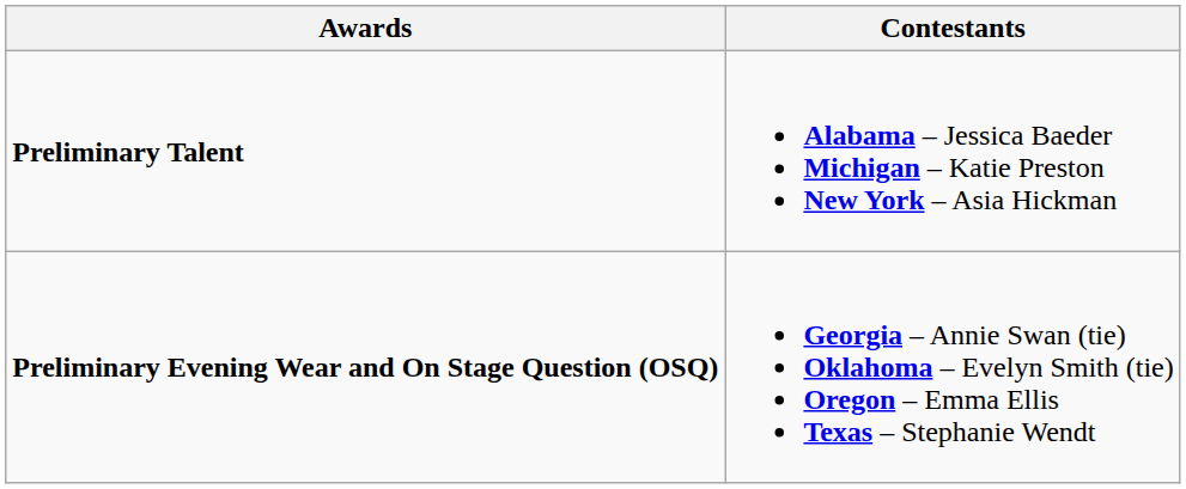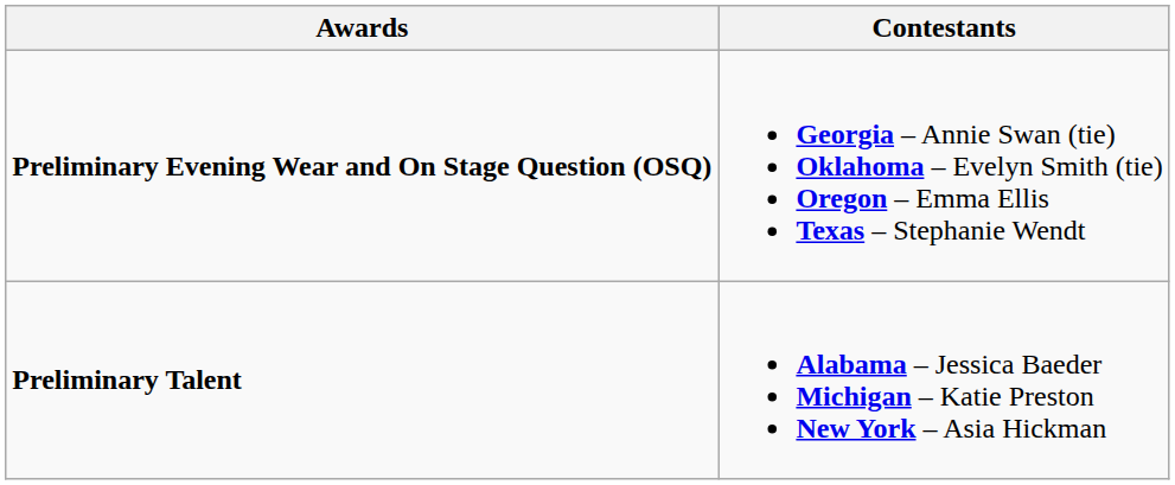rows swapped: Preliminary Evening Wear and On Stage Question (OSQ) <-> Preliminary Talent
